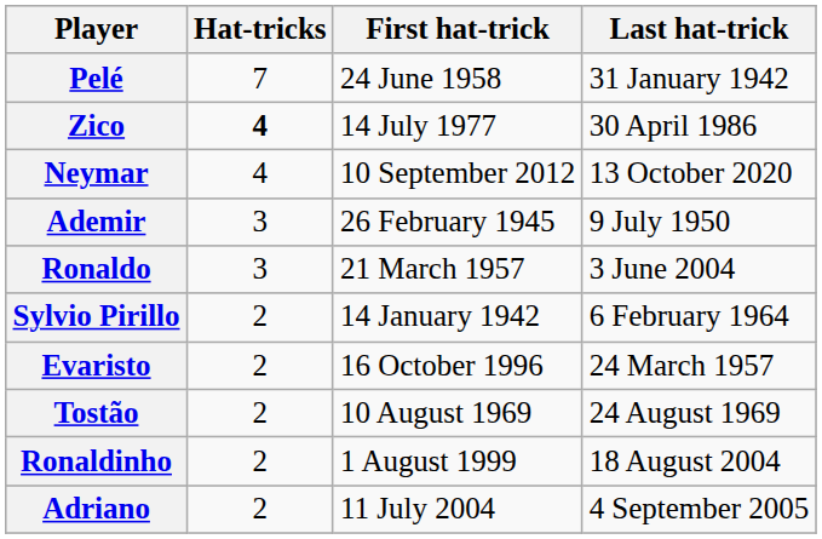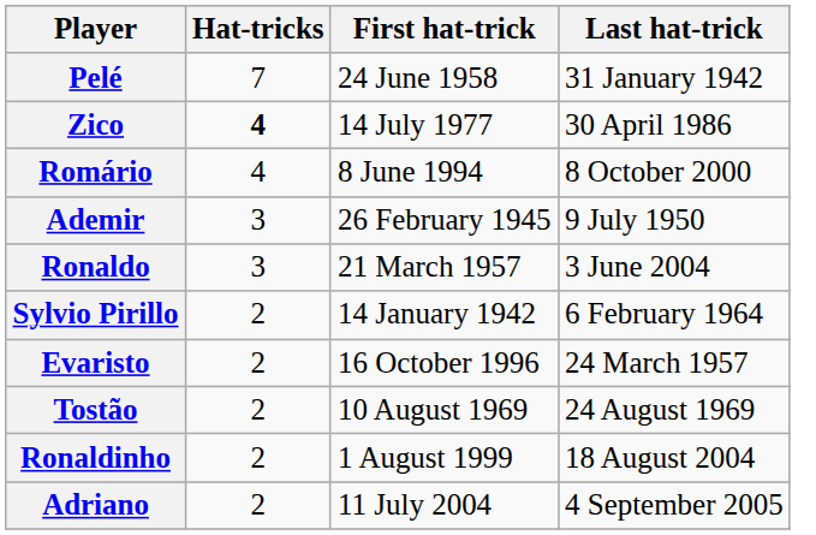+ row: Romário | 4 | 8 June 1994 | 8 October 2000
- row: Neymar | 4 | 10 September 2012 | 13 October 2020
